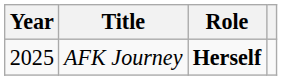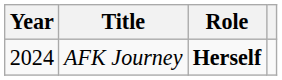AFK Journey | Year: 2025 -> 2024
